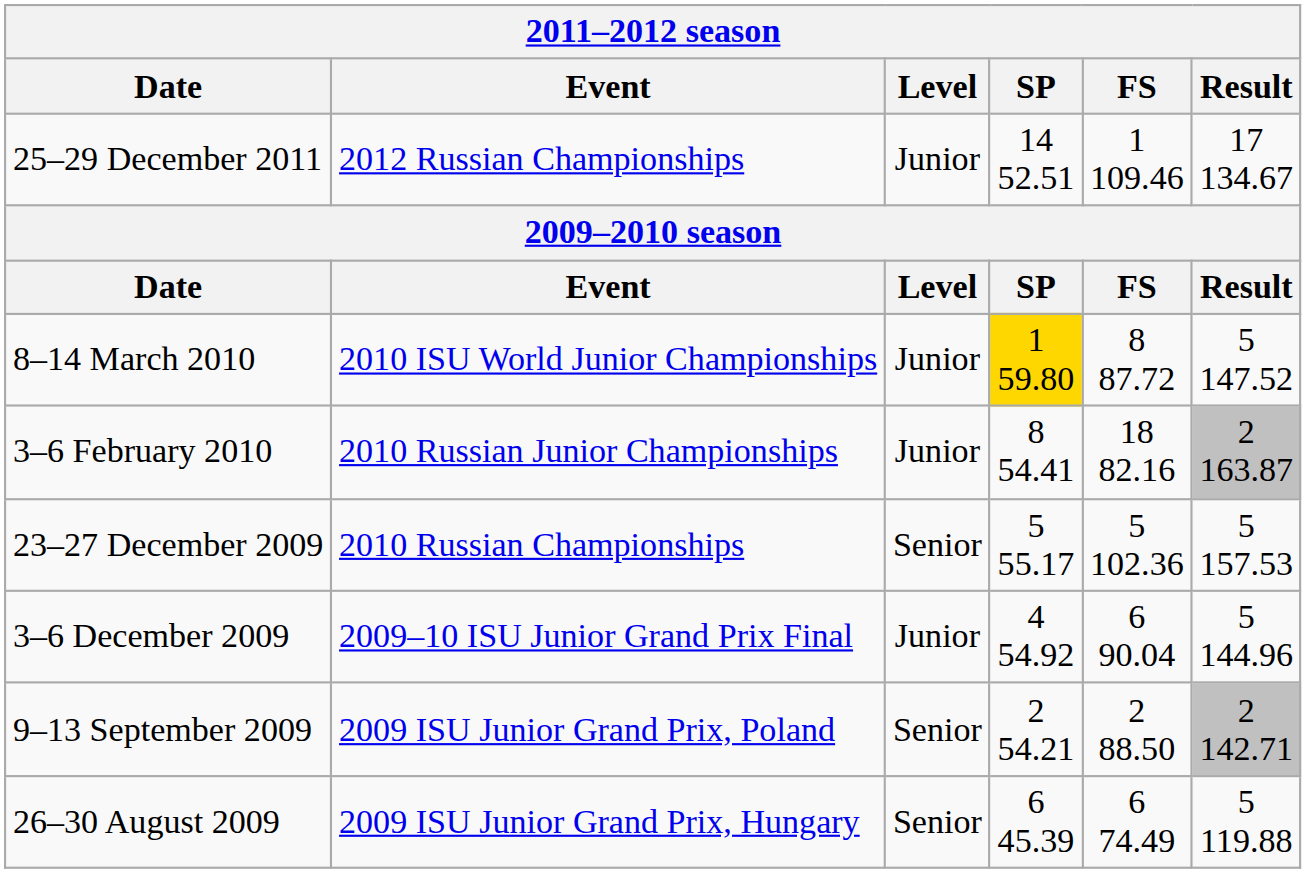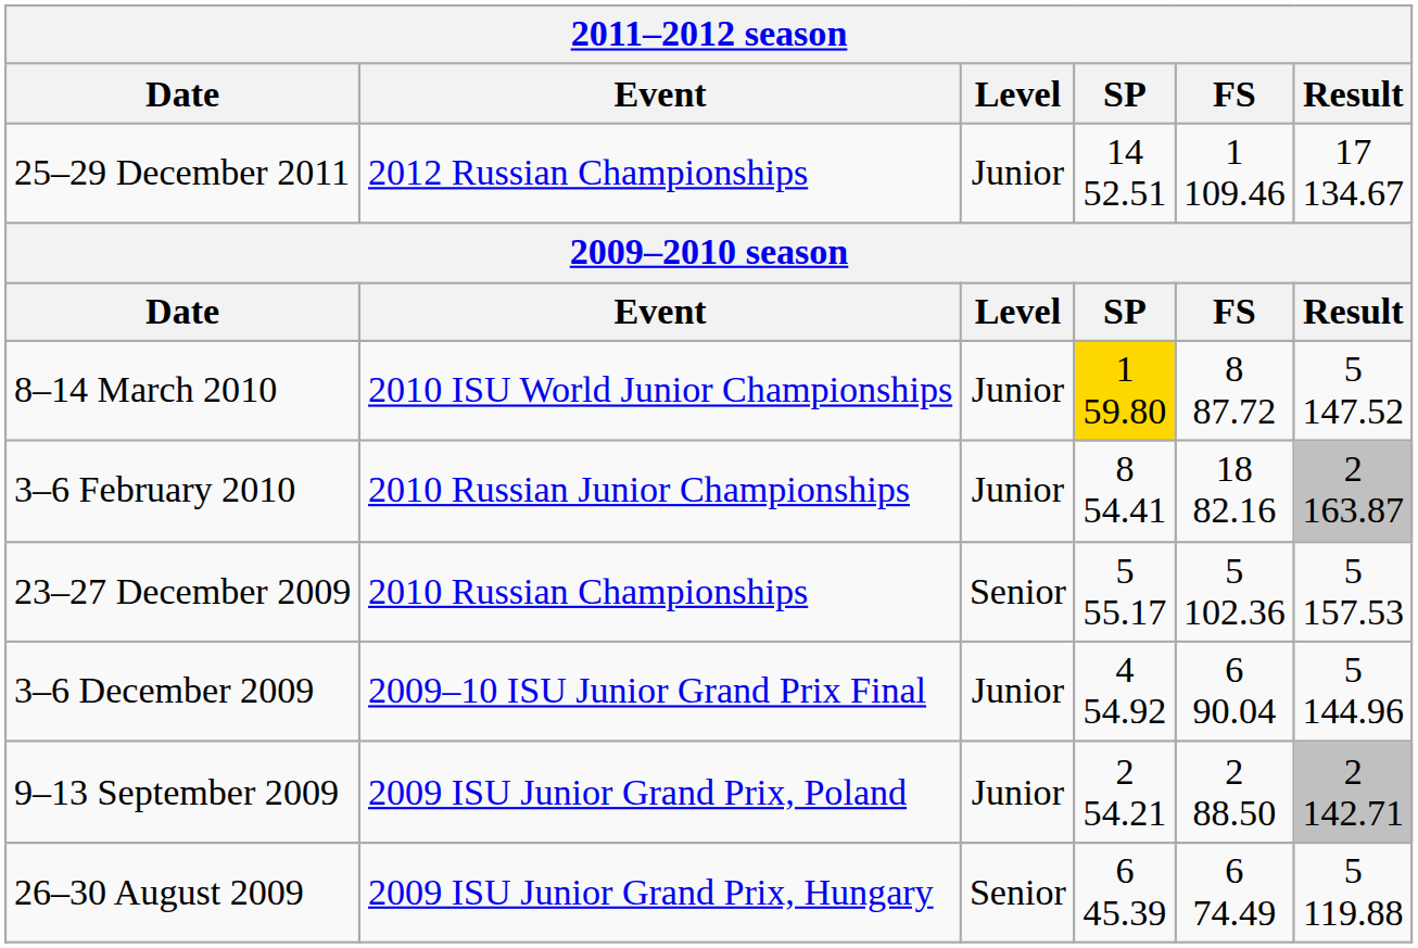9–13 September 2009 | Level: Senior -> Junior
